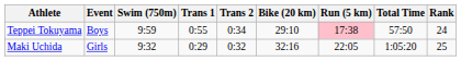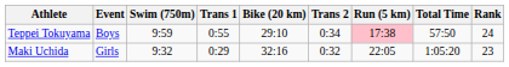columns swapped: Bike (20 km) <-> Trans 2
Maki Uchida | Rank: 25 -> 23
